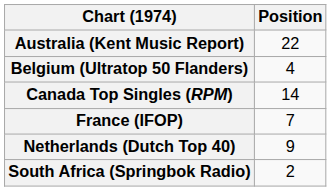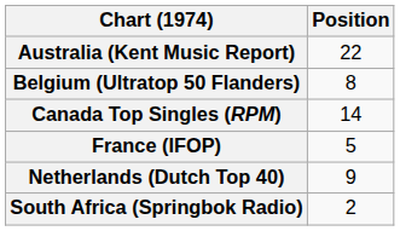Belgium (Ultratop 50 Flanders) | Position: 4 -> 8
France (IFOP) | Position: 7 -> 5
